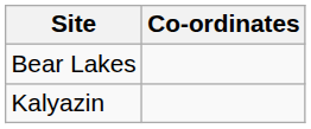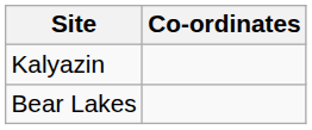rows swapped: Kalyazin <-> Bear Lakes
